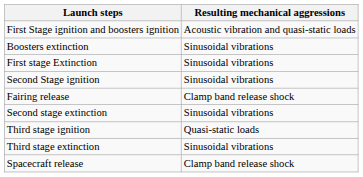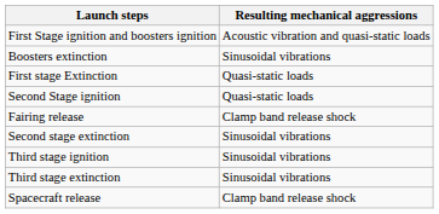First stage Extinction | Resulting mechanical aggressions: Sinusoidal vibrations -> Quasi-static loads
Second Stage ignition | Resulting mechanical aggressions: Sinusoidal vibrations -> Quasi-static loads
Third stage ignition | Resulting mechanical aggressions: Quasi-static loads -> Sinusoidal vibrations
